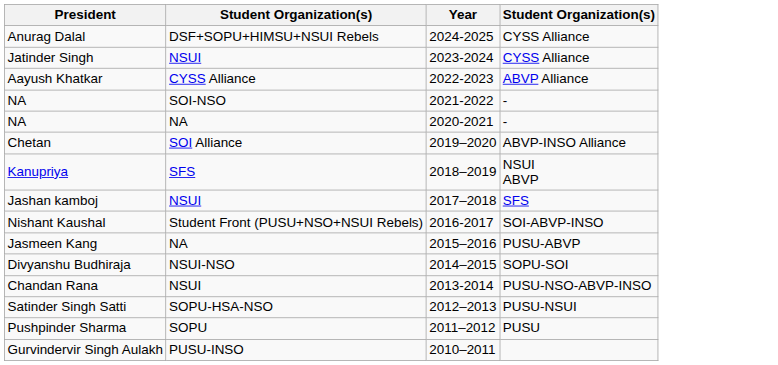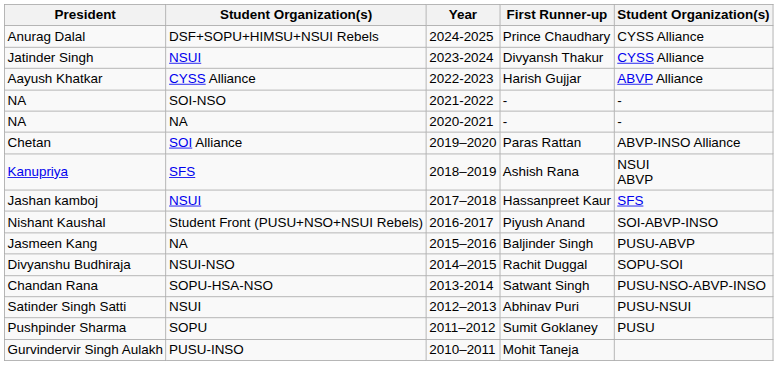+ column: First Runner-up | Prince Chaudhary | Divyansh Thakur | Harish Gujjar | - | - | Paras Rattan | Ashish Rana | Hassanpreet Kaur | Piyush Anand | Baljinder Singh | Rachit Duggal | Satwant Singh | Abhinav Puri | Sumit Goklaney | Mohit Taneja
Chandan Rana | column 2: NSUI -> SOPU-HSA-NSO
Satinder Singh Satti | column 2: SOPU-HSA-NSO -> NSUI
